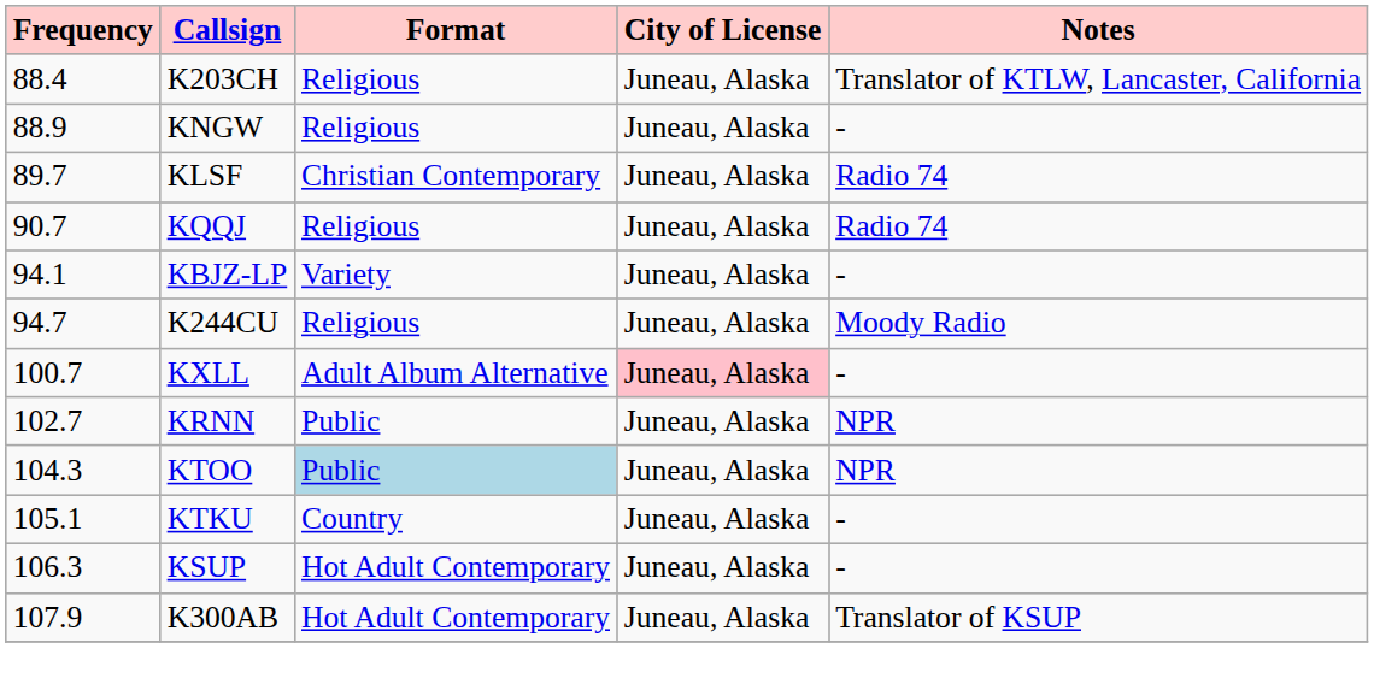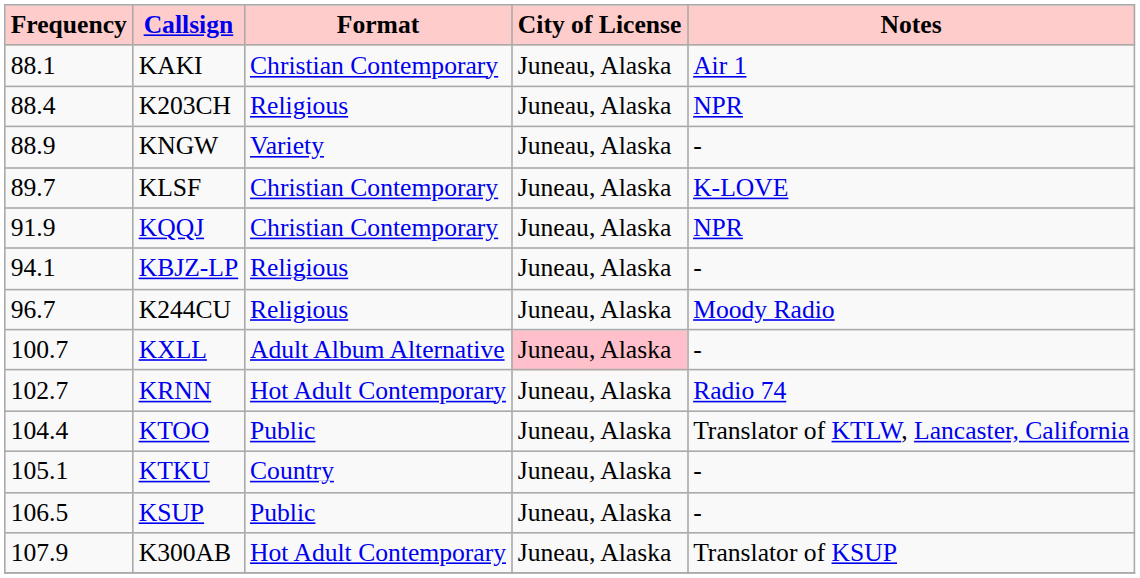+ row: 88.1 | KAKI | Christian Contemporary | Juneau, Alaska | Air 1
K203CH | Notes: Translator of KTLW, Lancaster, California -> NPR
KNGW | Format: Religious -> Variety
KLSF | Notes: Radio 74 -> K-LOVE
KQQJ | Frequency: 90.7 -> 91.9
KQQJ | Format: Religious -> Christian Contemporary
KQQJ | Notes: Radio 74 -> NPR
KBJZ-LP | Format: Variety -> Religious
K244CU | Frequency: 94.7 -> 96.7
KRNN | Format: Public -> Hot Adult Contemporary
KRNN | Notes: NPR -> Radio 74
KTOO | Frequency: 104.3 -> 104.4
KTOO | Format: lightblue background -> no background
KTOO | Notes: NPR -> Translator of KTLW, Lancaster, California
KSUP | Frequency: 106.3 -> 106.5
KSUP | Format: Hot Adult Contemporary -> Public
